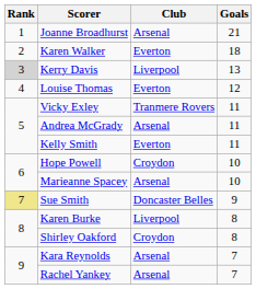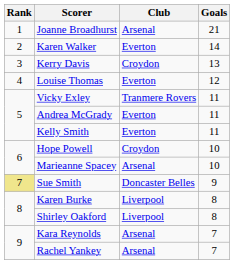Karen Walker | Goals: 18 -> 14
Kerry Davis | Rank: lightgrey background -> no background
Kerry Davis | Club: Liverpool -> Croydon
Andrea McGrady | Club: Arsenal -> Everton
Shirley Oakford | Club: Croydon -> Liverpool
